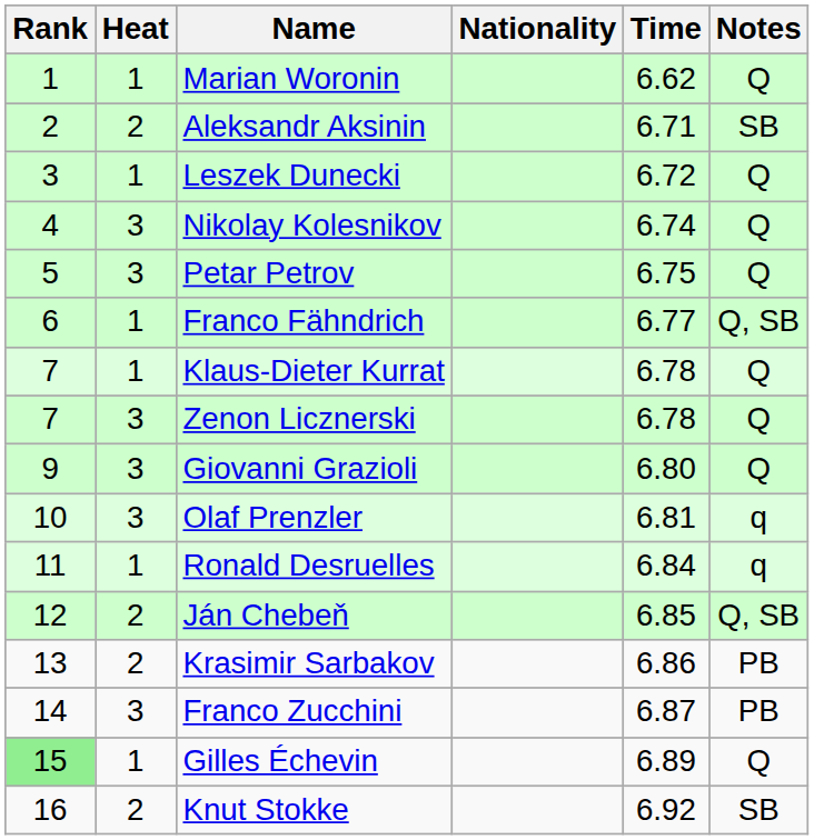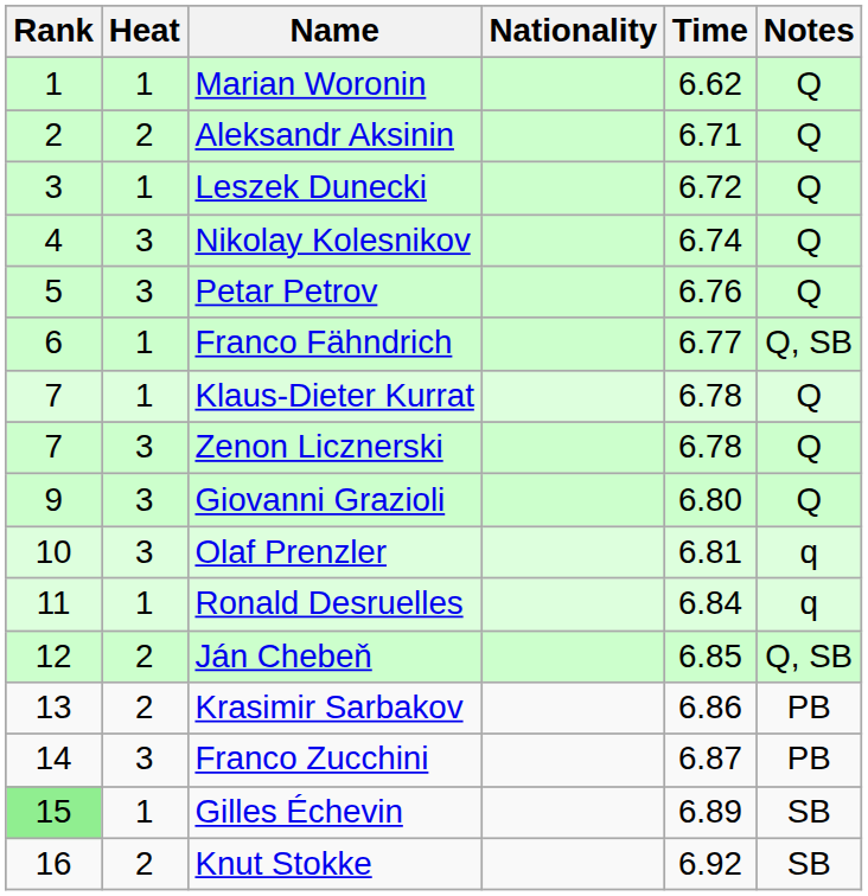Aleksandr Aksinin | Notes: SB -> Q
Petar Petrov | Time: 6.75 -> 6.76
Gilles Échevin | Notes: Q -> SB
